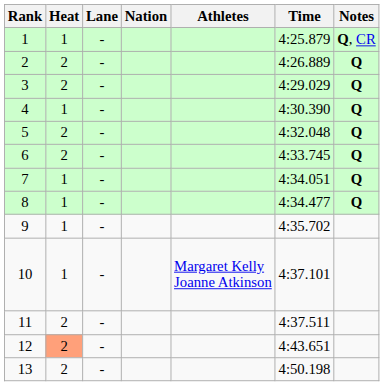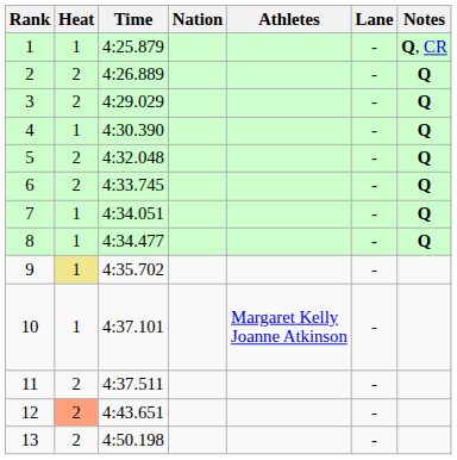columns swapped: Lane <-> Time
9 | Heat: no background -> khaki background
